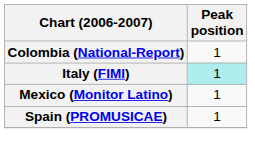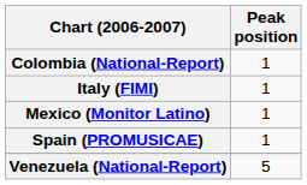Italy (FIMI) | Peak position: paleturquoise background -> no background
+ row: Venezuela (National-Report) | 5
